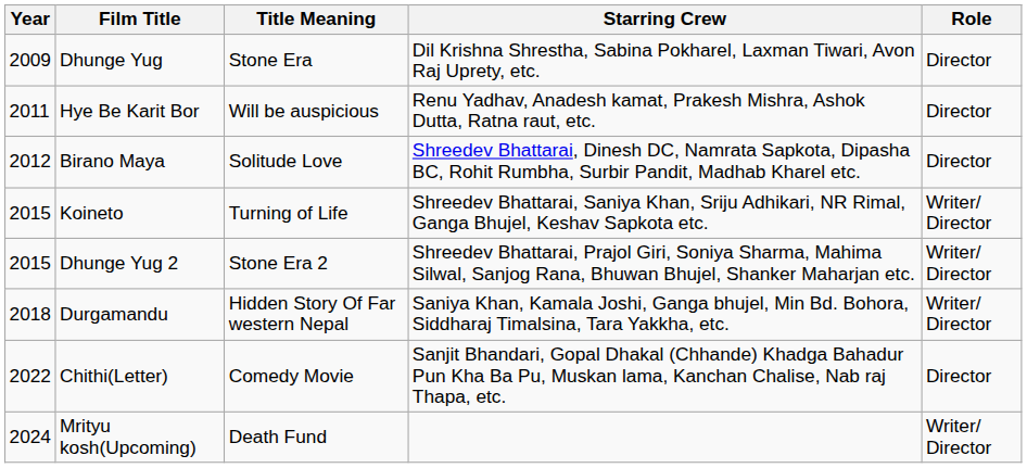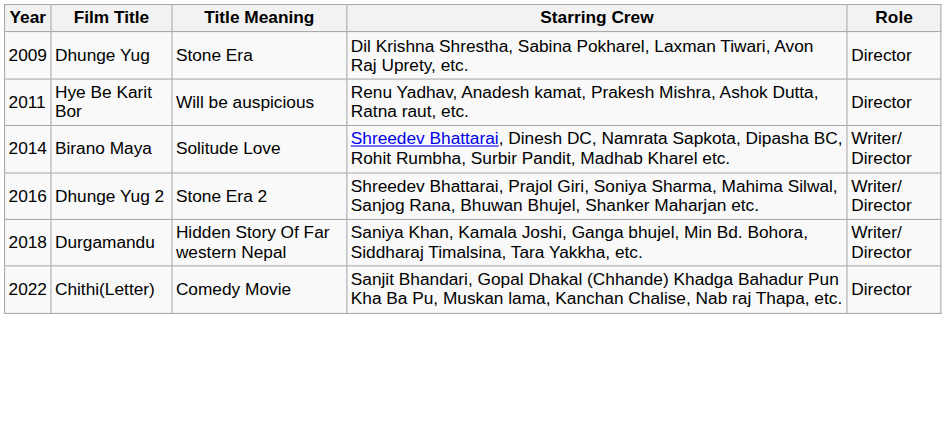Birano Maya | Year: 2012 -> 2014
Birano Maya | Role: Director -> Writer/ Director
- row: 2015 | Koineto | Turning of Life | Shreedev Bhattarai, Saniya Khan, Sriju Adhikari, NR Rimal, Ganga Bhujel, Keshav Sapkota etc. | Writer/ Director
Dhunge Yug 2 | Year: 2015 -> 2016
- row: 2024 | Mrityu kosh(Upcoming) | Death Fund | Writer/ Director
